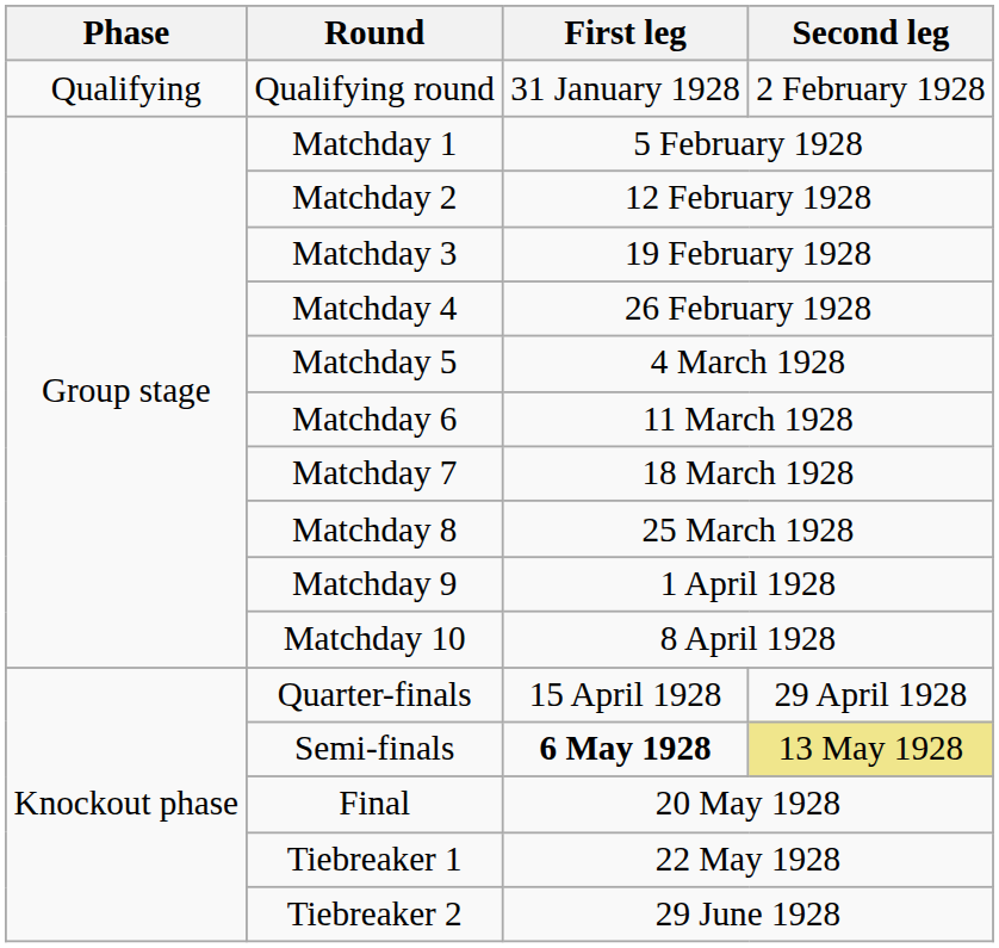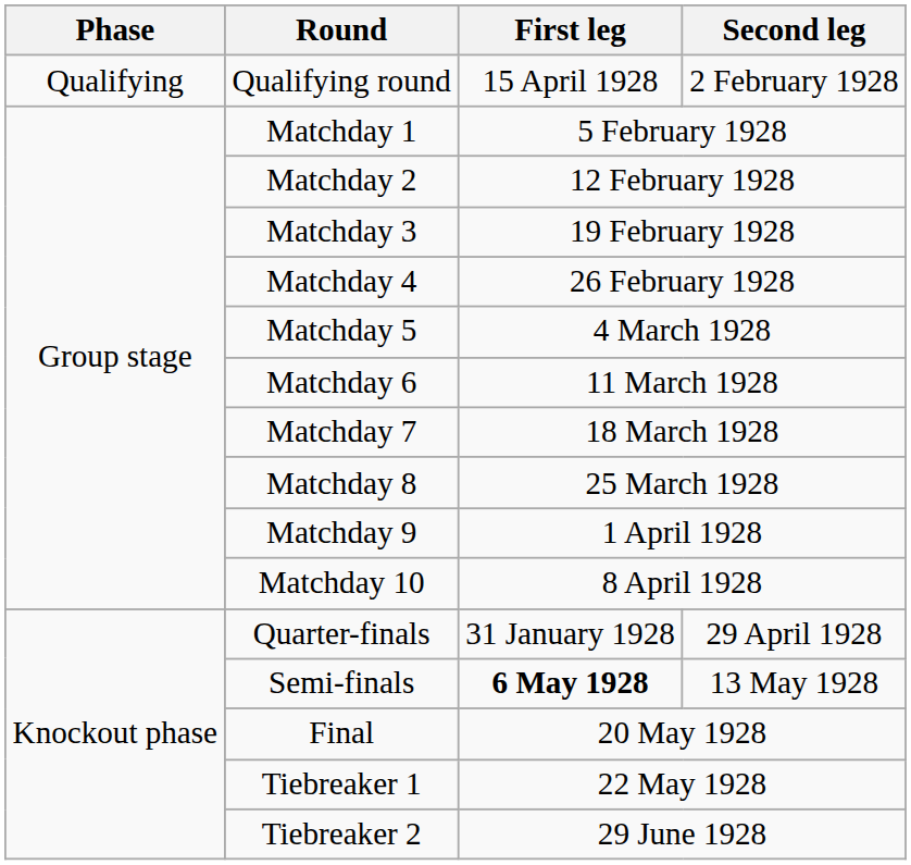Qualifying round | First leg: 31 January 1928 -> 15 April 1928
Quarter-finals | First leg: 15 April 1928 -> 31 January 1928
Semi-finals | Second leg: khaki background -> no background
